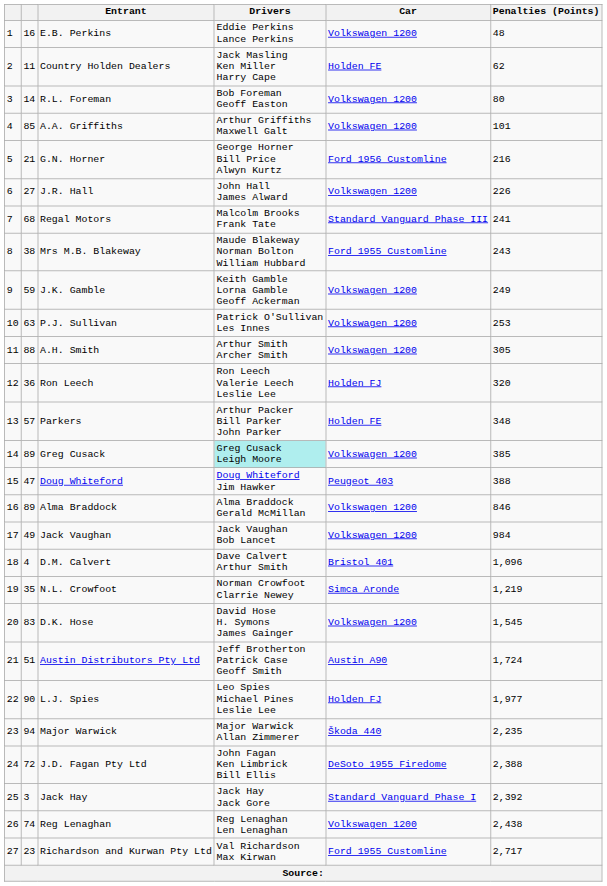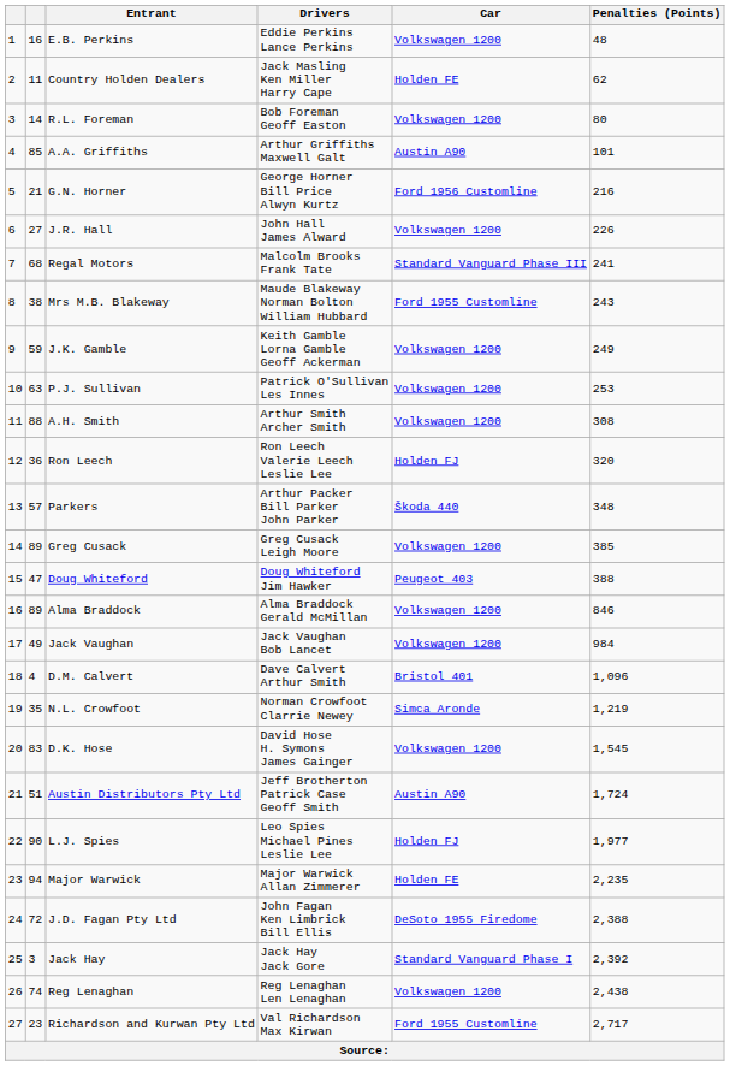A.A. Griffiths | Car: Volkswagen 1200 -> Austin A90
A.H. Smith | Penalties (Points): 305 -> 308
Parkers | Car: Holden FE -> Škoda 440
Greg Cusack | Drivers: paleturquoise background -> no background
Major Warwick | Car: Škoda 440 -> Holden FE
